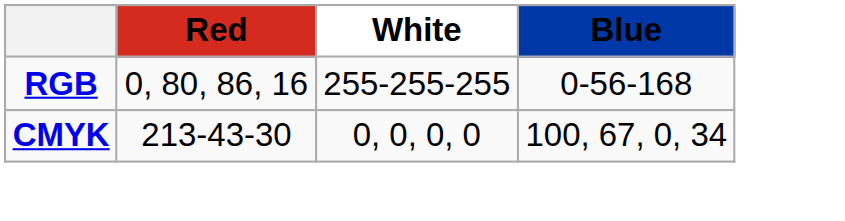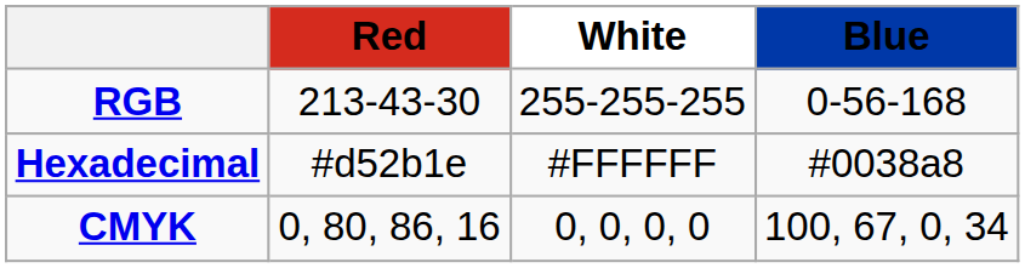RGB | Red: 0, 80, 86, 16 -> 213-43-30
+ row: Hexadecimal | #d52b1e | #FFFFFF | #0038a8
CMYK | Red: 213-43-30 -> 0, 80, 86, 16
